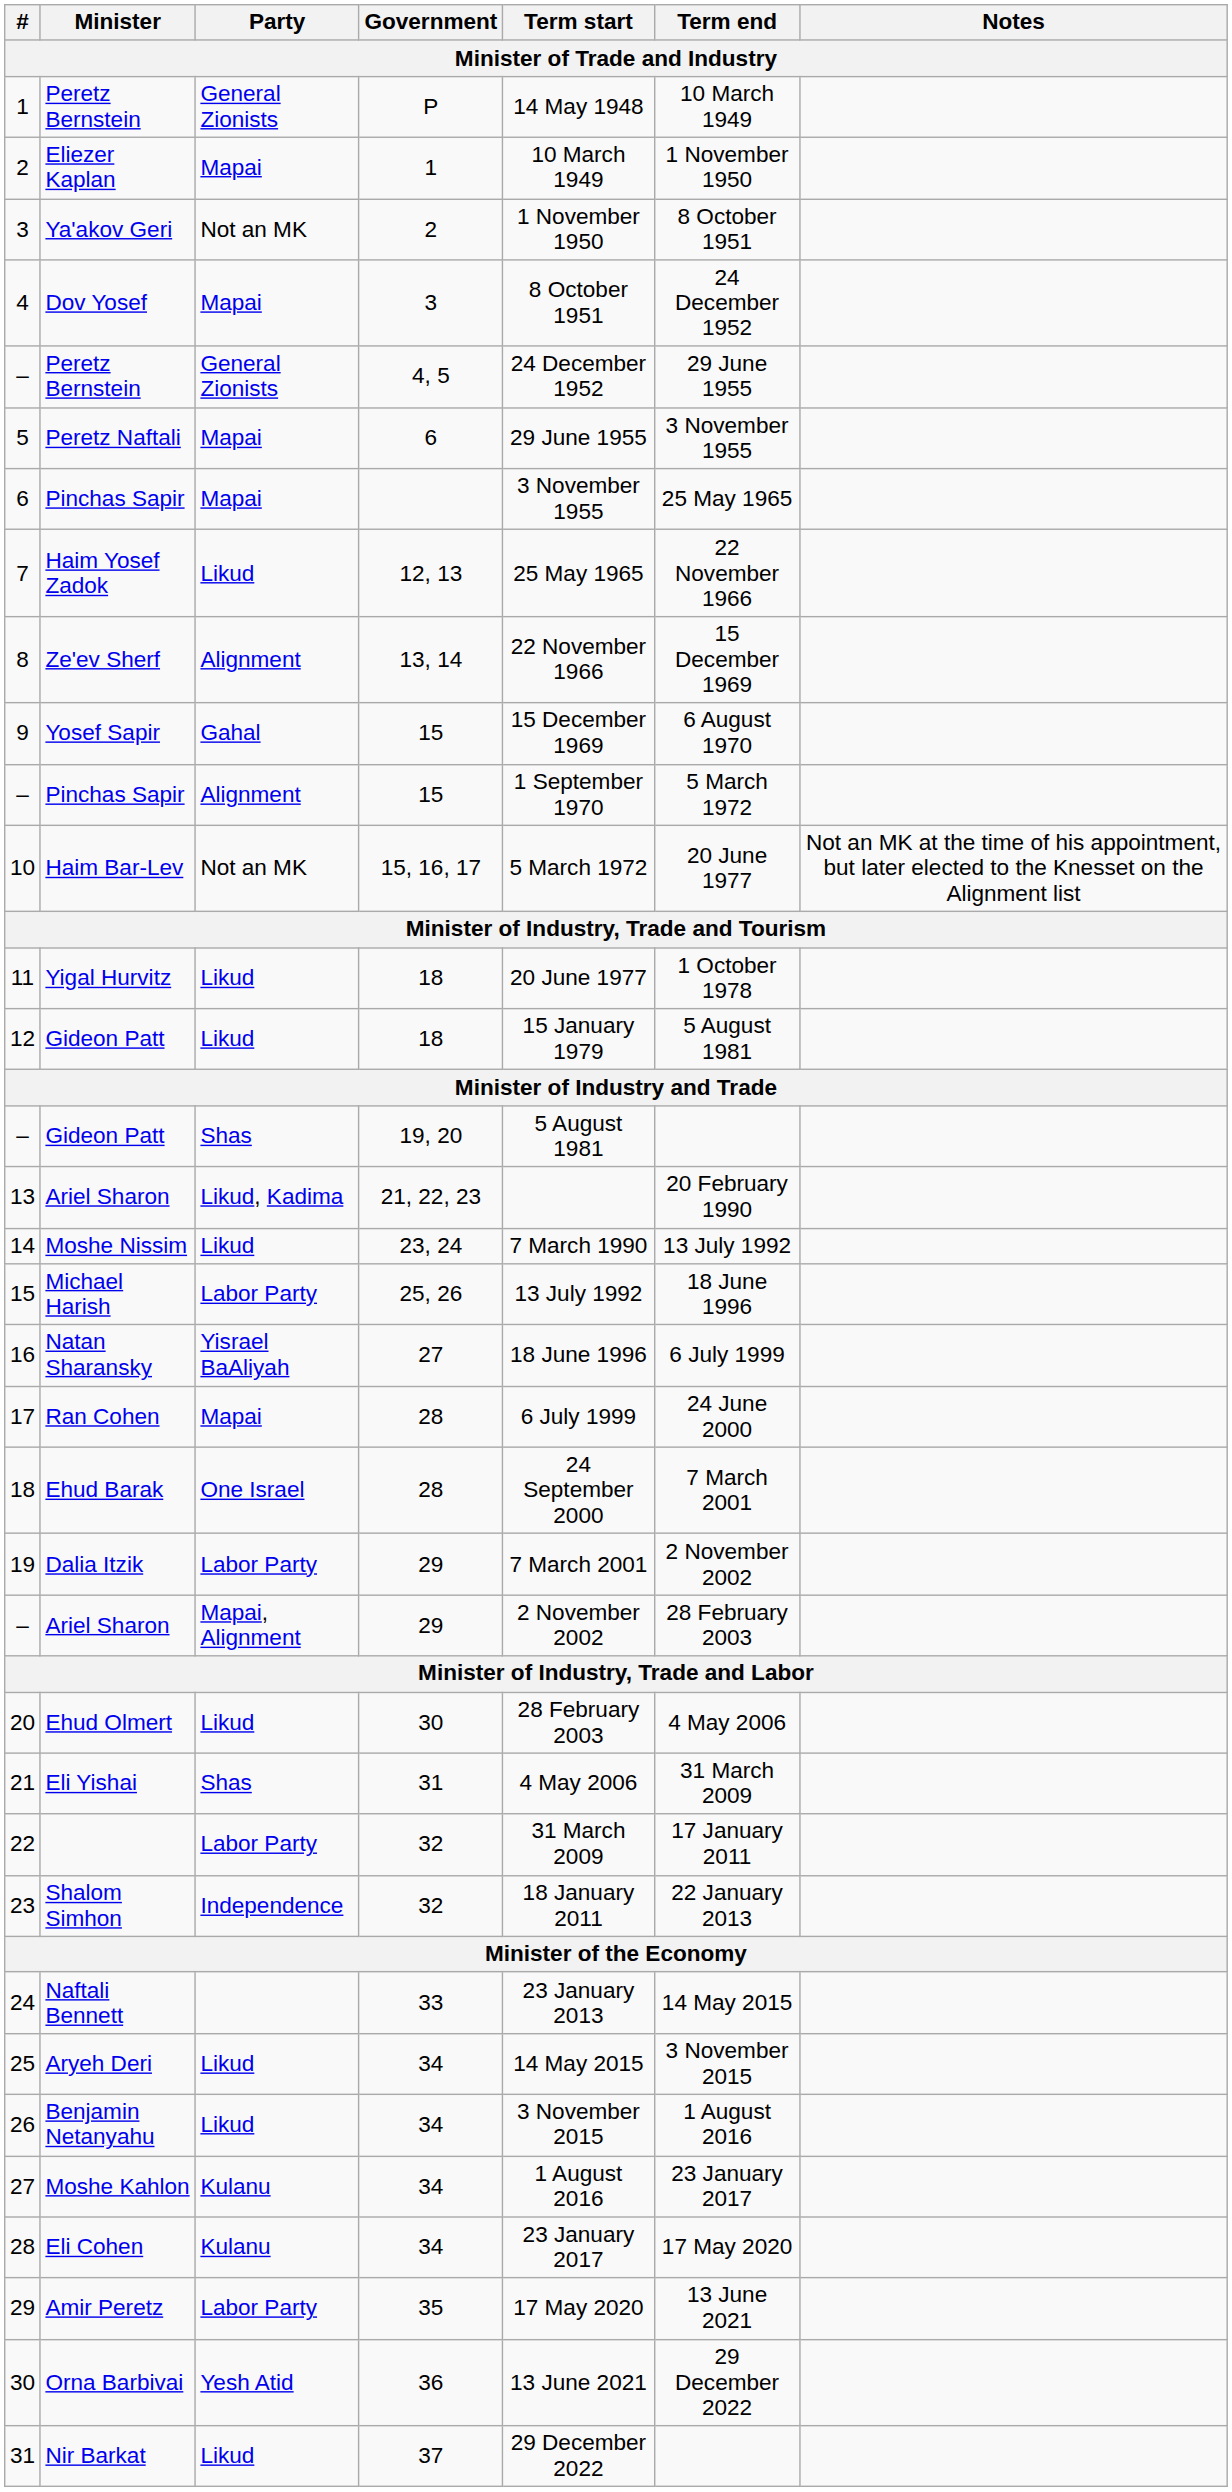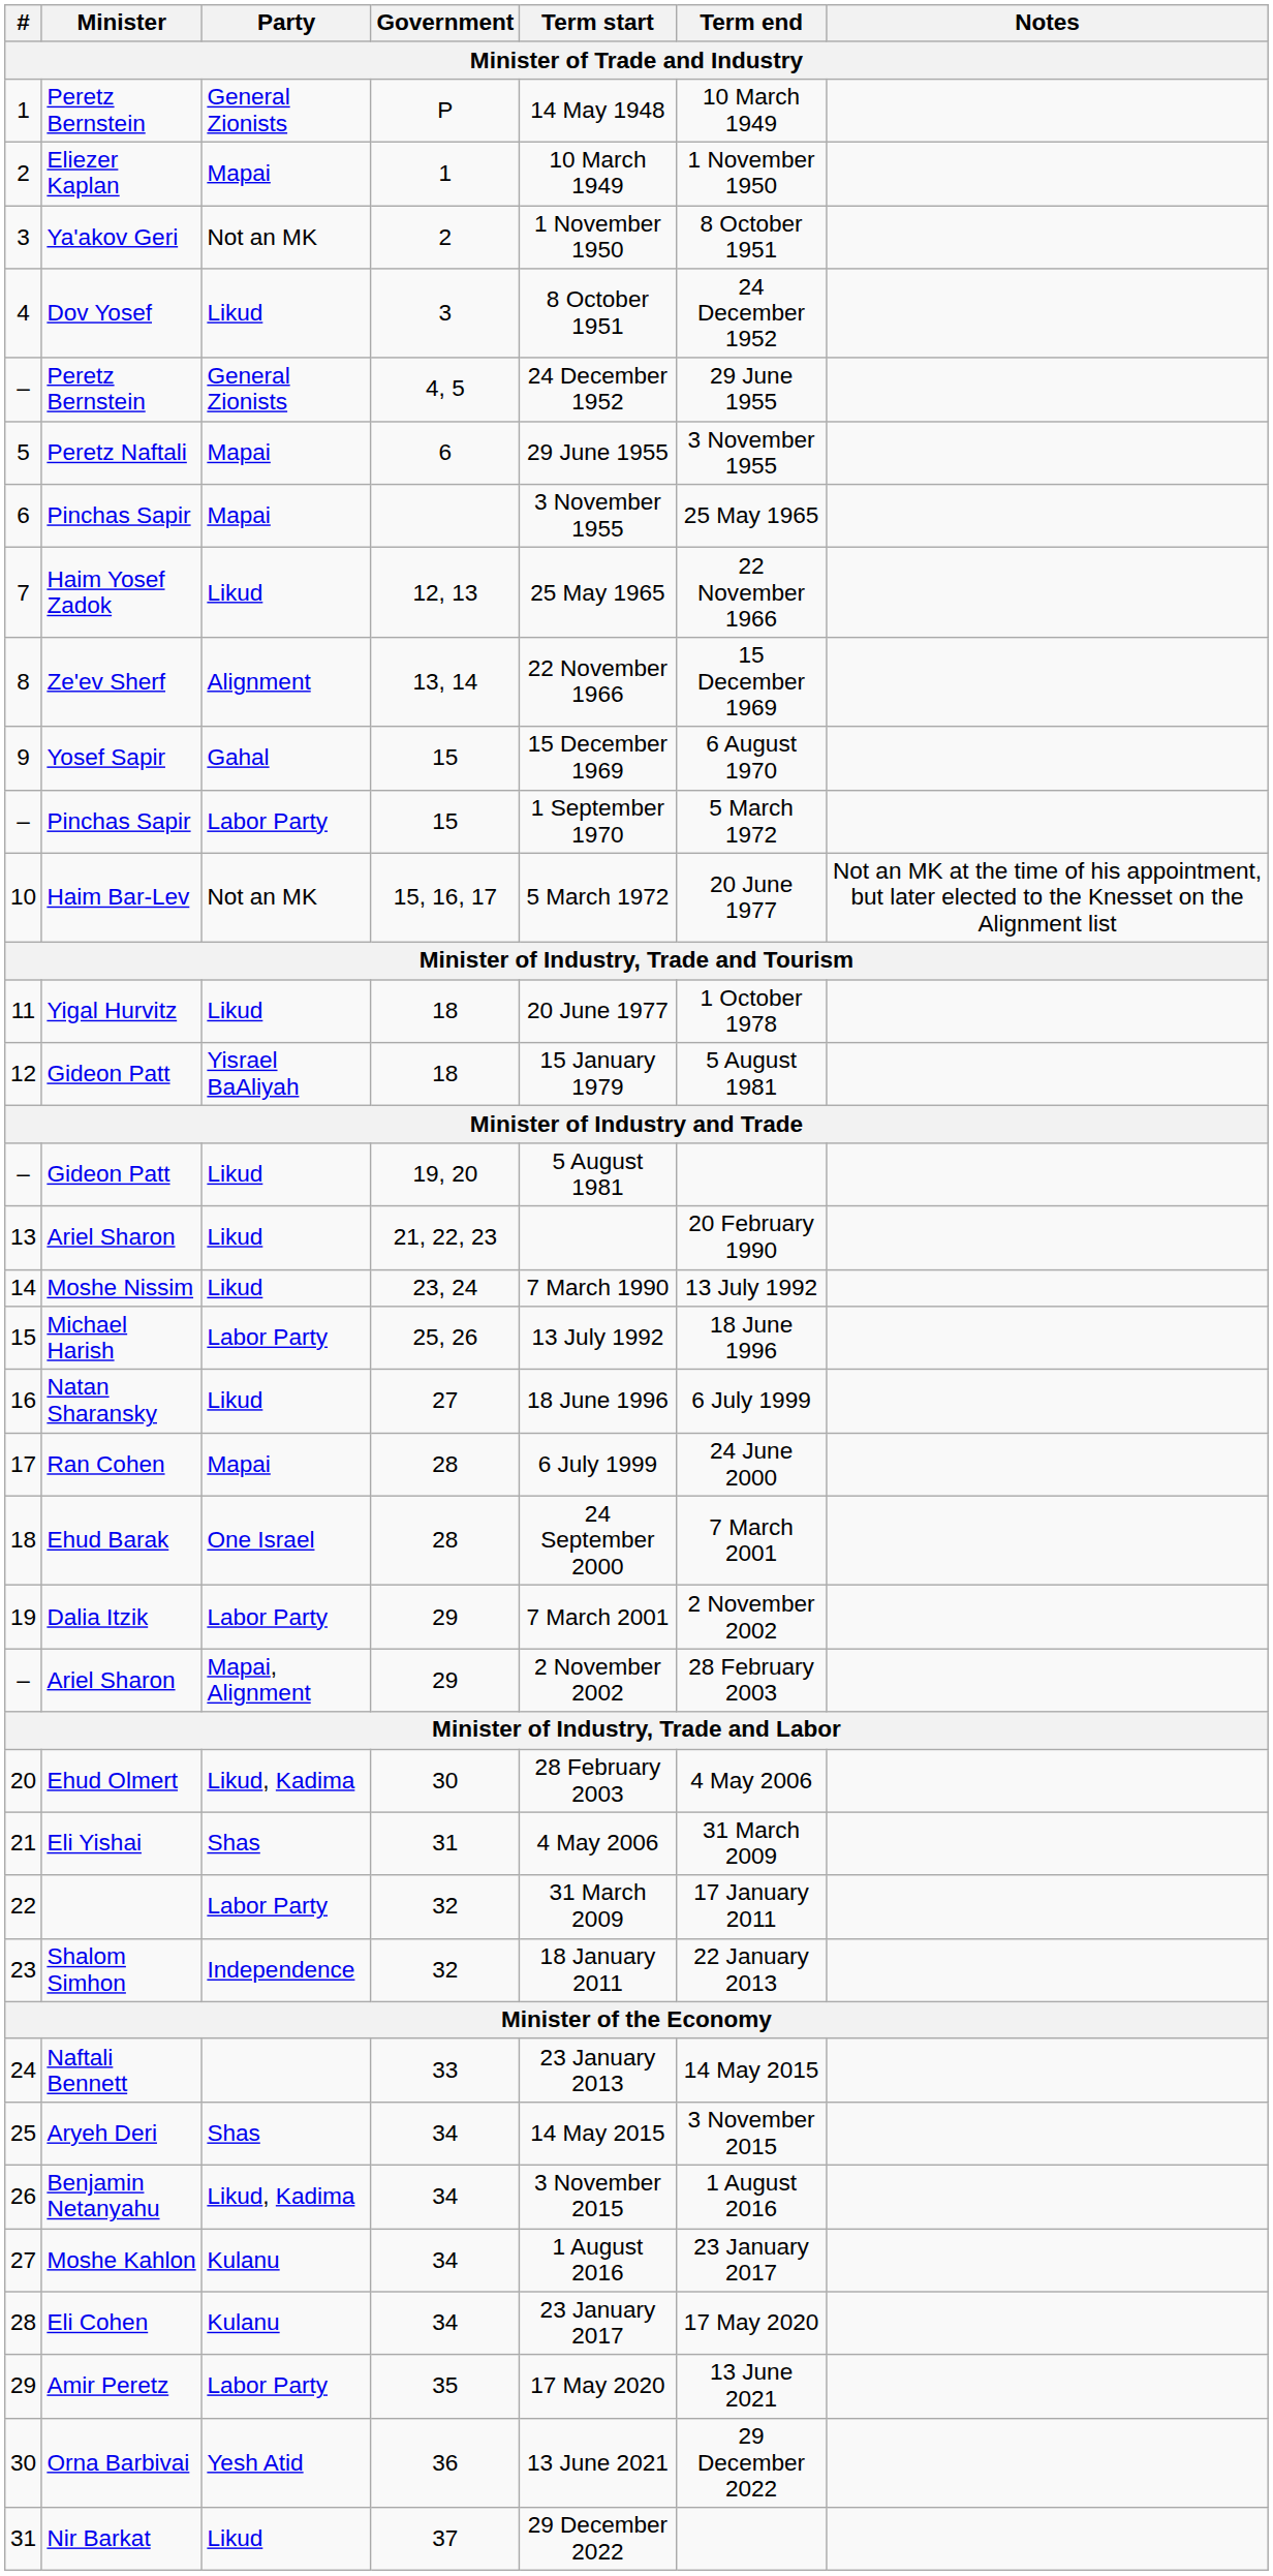4 | Party: Mapai -> Likud
– / Pinchas Sapir | Party: Alignment -> Labor Party
12 | Party: Likud -> Yisrael BaAliyah
– / Gideon Patt | Party: Shas -> Likud
13 | Party: Likud, Kadima -> Likud
16 | Party: Yisrael BaAliyah -> Likud
20 | Party: Likud -> Likud, Kadima
25 | Party: Likud -> Shas
26 | Party: Likud -> Likud, Kadima
